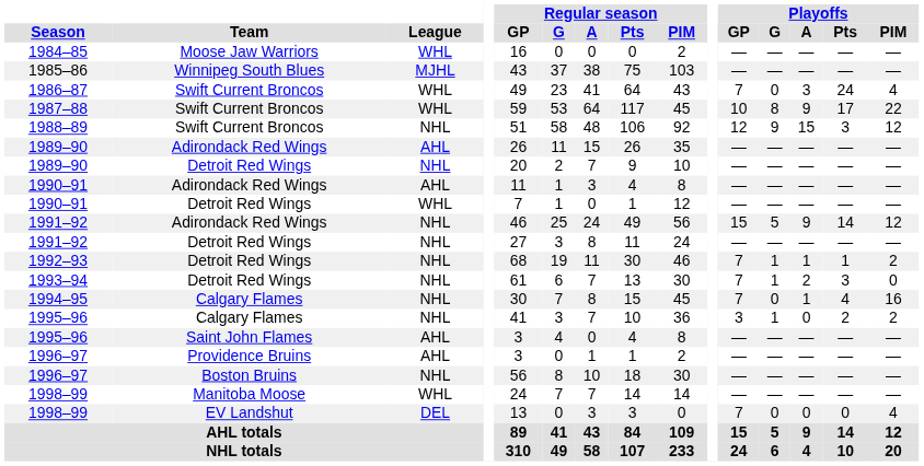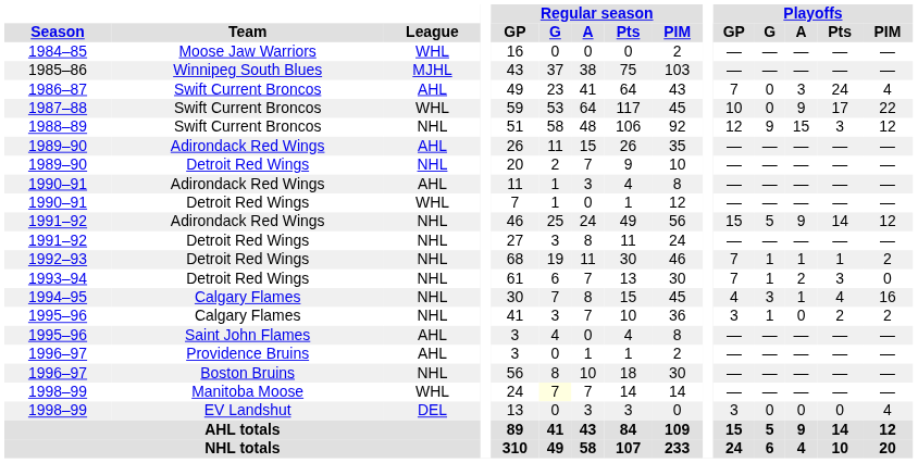1986–87 | League: WHL -> AHL
1987–88 | Playoffs / G: 8 -> 0
1994–95 | Playoffs / GP: 7 -> 4
1994–95 | Playoffs / G: 0 -> 3
1998–99 / Manitoba Moose | Regular season / G: no background -> lightyellow background
1998–99 / EV Landshut | Playoffs / GP: 7 -> 3
